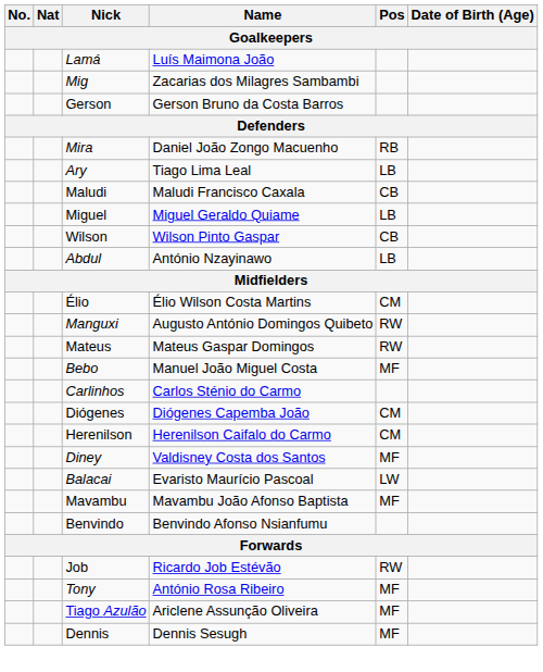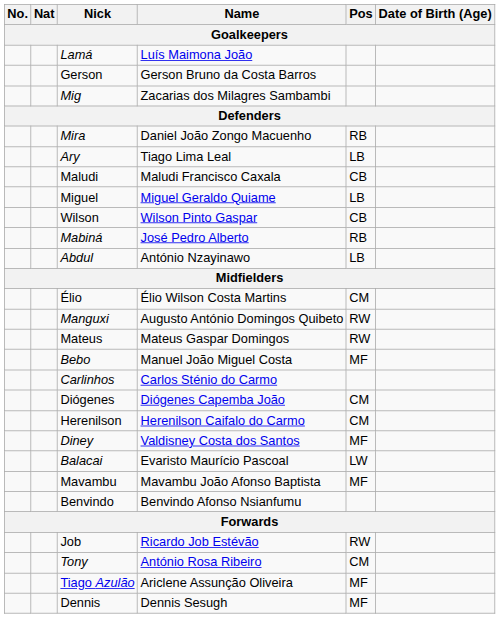rows swapped: Mig <-> Gerson
+ row: Mabiná | José Pedro Alberto | RB
Tony | Pos: MF -> CM
